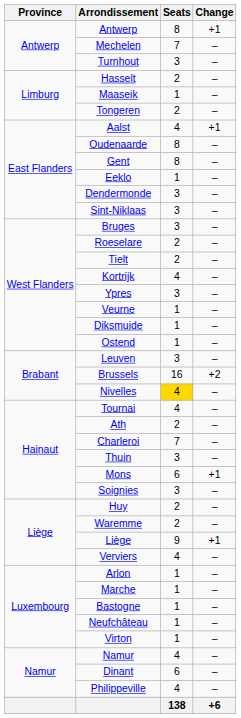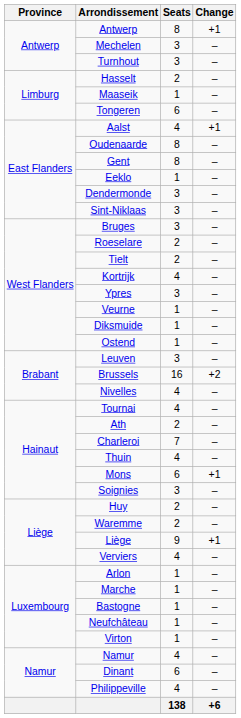Mechelen | Seats: 7 -> 3
Tongeren | Seats: 2 -> 6
Nivelles | Seats: gold background -> no background
Thuin | Seats: 3 -> 4
